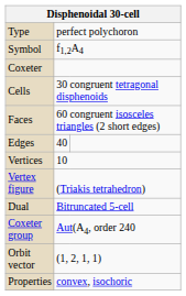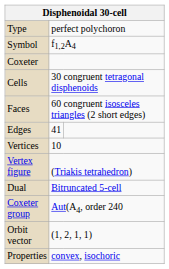Edges | column 2: 40 -> 41
